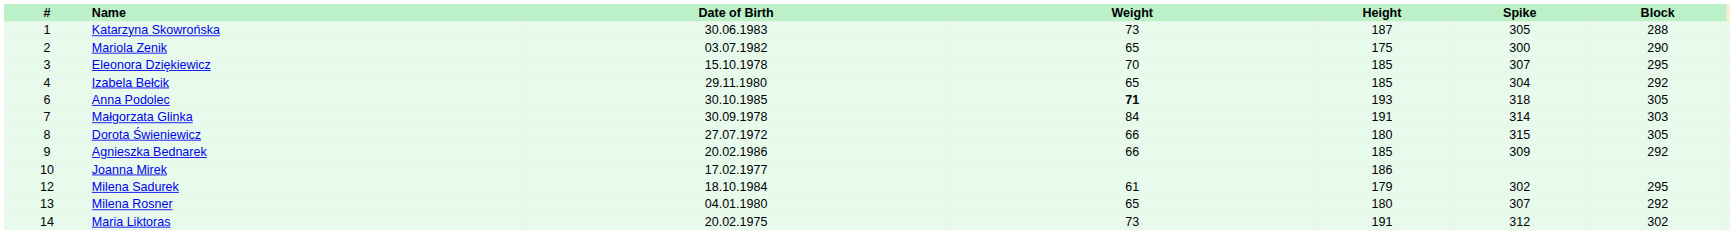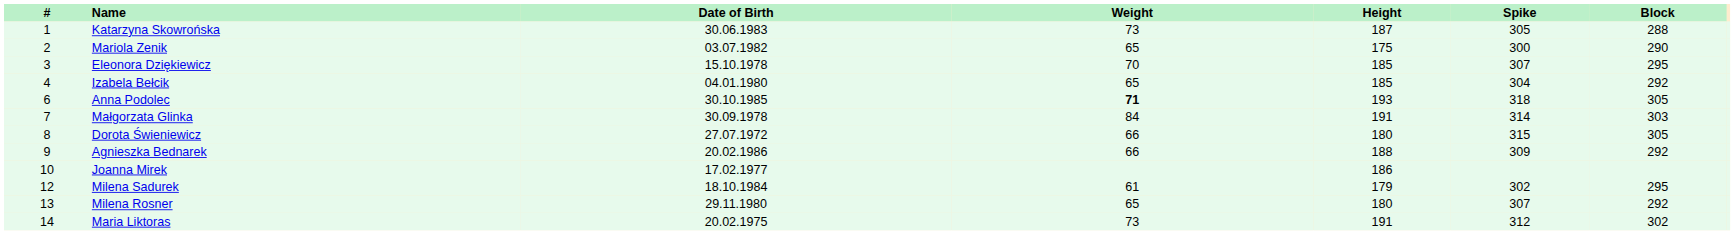Izabela Bełcik | Date of Birth: 29.11.1980 -> 04.01.1980
Agnieszka Bednarek | Height: 185 -> 188
Milena Rosner | Date of Birth: 04.01.1980 -> 29.11.1980
